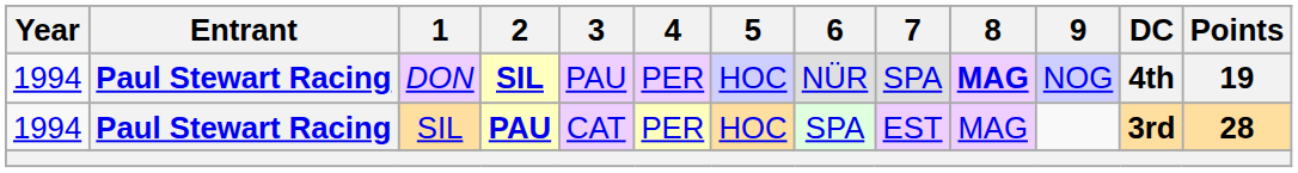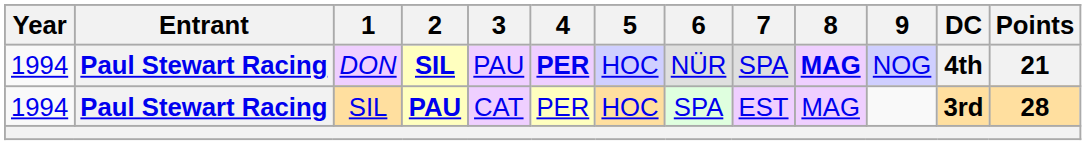DON | 4: normal -> bold
DON | Points: 19 -> 21
